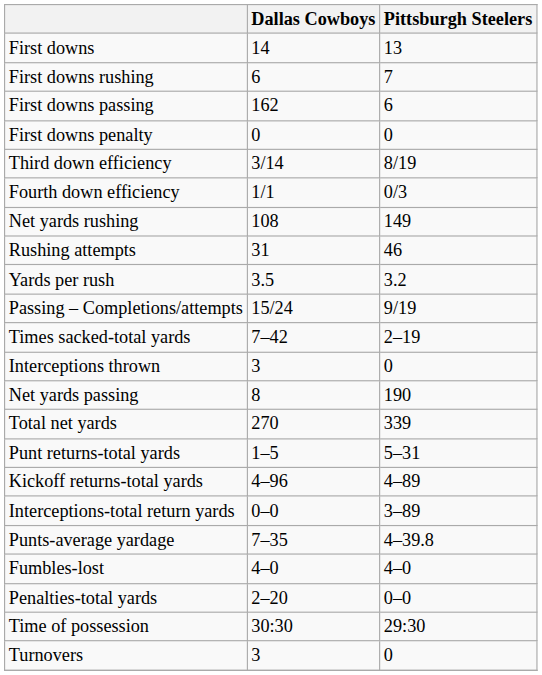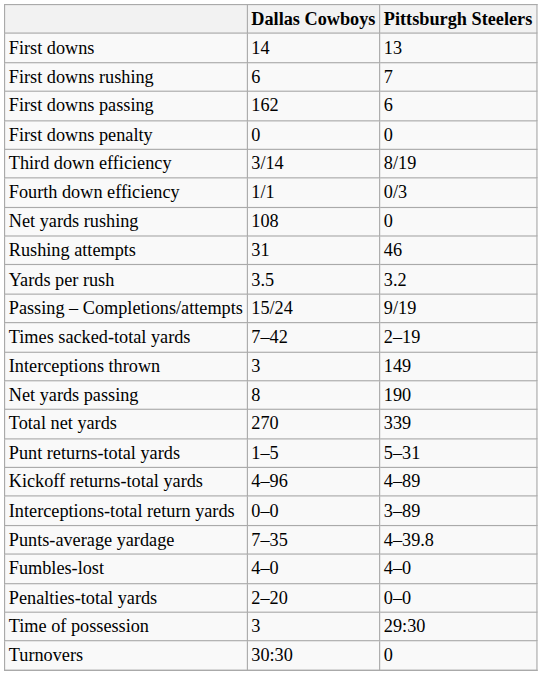Net yards rushing | Pittsburgh Steelers: 149 -> 0
Interceptions thrown | Pittsburgh Steelers: 0 -> 149
Time of possession | Dallas Cowboys: 30:30 -> 3
Turnovers | Dallas Cowboys: 3 -> 30:30
